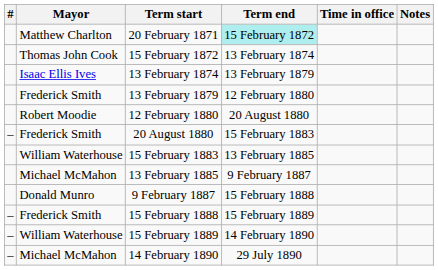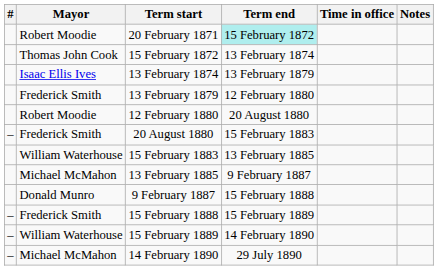20 February 1871 | Mayor: Matthew Charlton -> Robert Moodie
